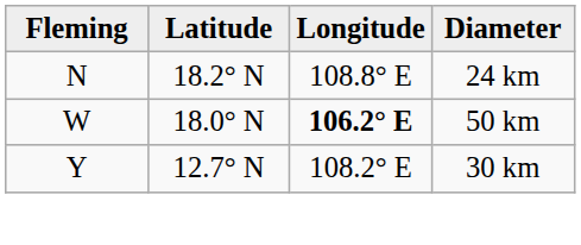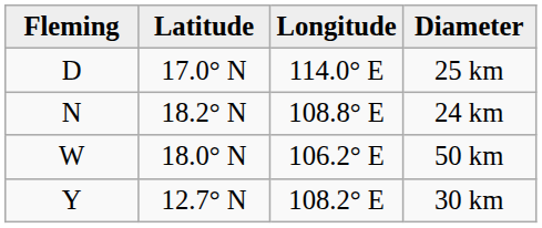+ row: D | 17.0° N | 114.0° E | 25 km
50 km | Longitude: bold -> normal
